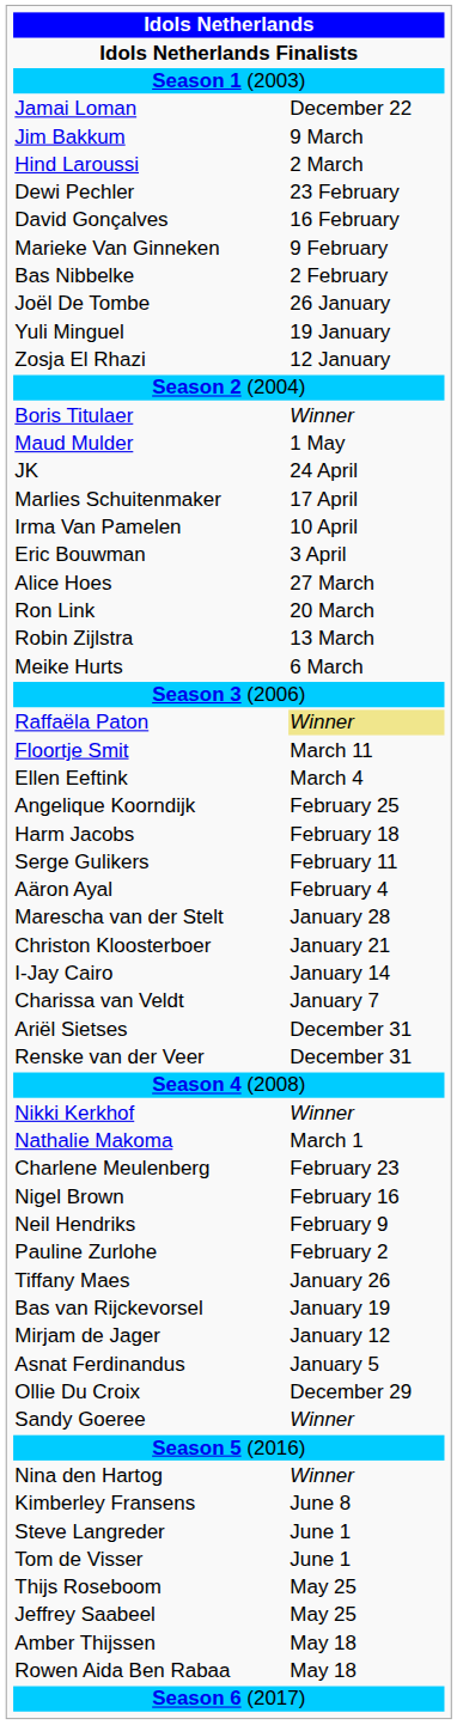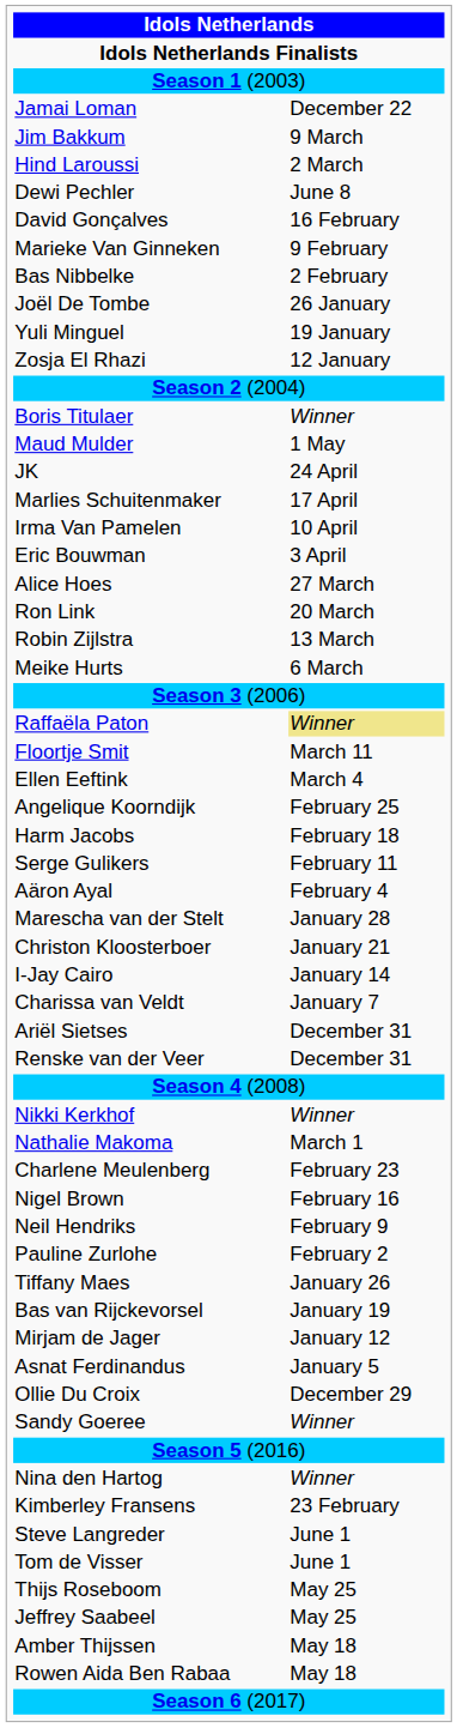Dewi Pechler | column 2: 23 February -> June 8
Kimberley Fransens | column 2: June 8 -> 23 February
